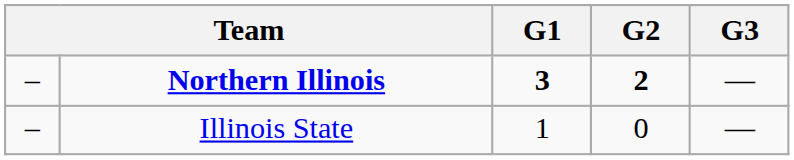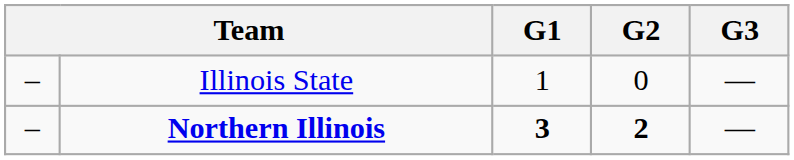rows swapped: Northern Illinois <-> Illinois State
